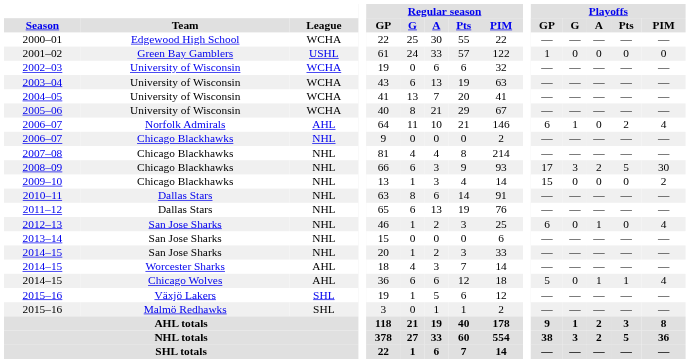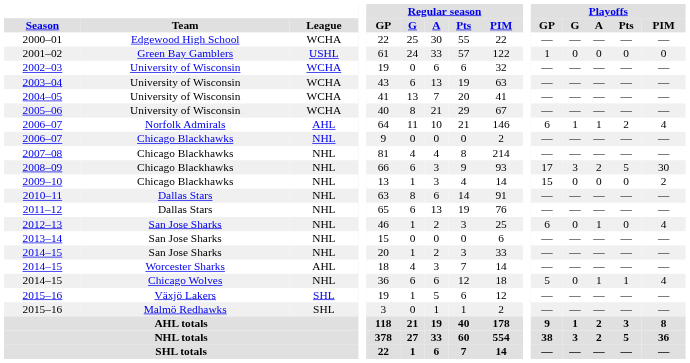2006–07 / Norfolk Admirals | Playoffs / A: 0 -> 1
2014–15 / Chicago Wolves | League: AHL -> NHL
